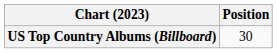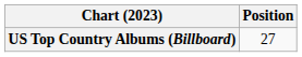US Top Country Albums (Billboard) | Position: 30 -> 27
